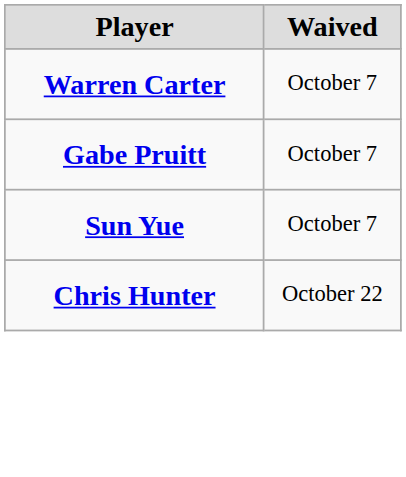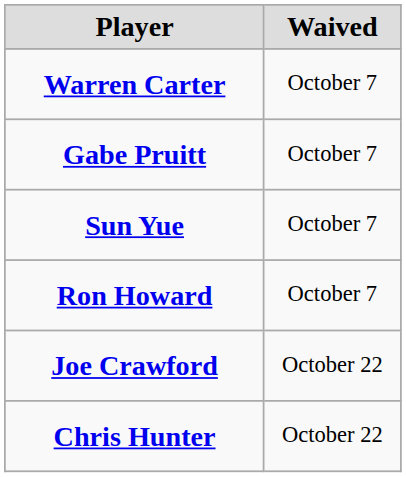+ row: Ron Howard | October 7
+ row: Joe Crawford | October 22
